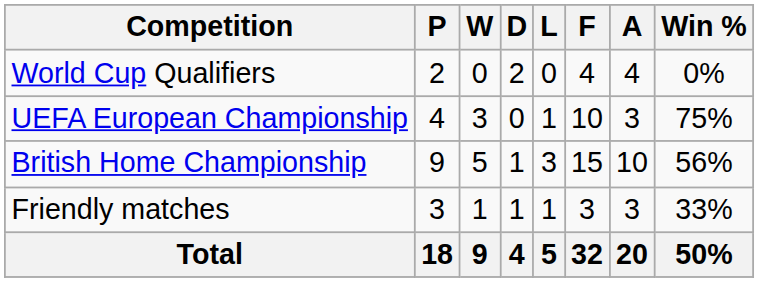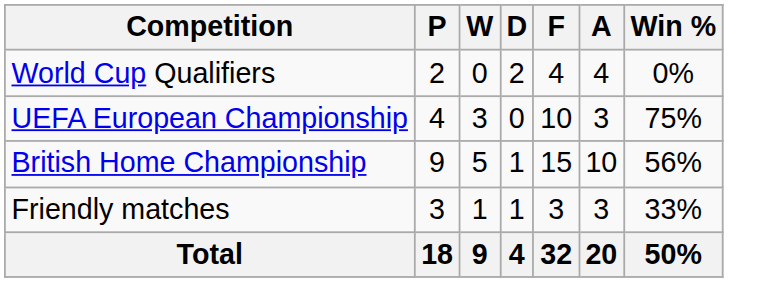- column: L | 0 | 1 | 3 | 1 | 5
